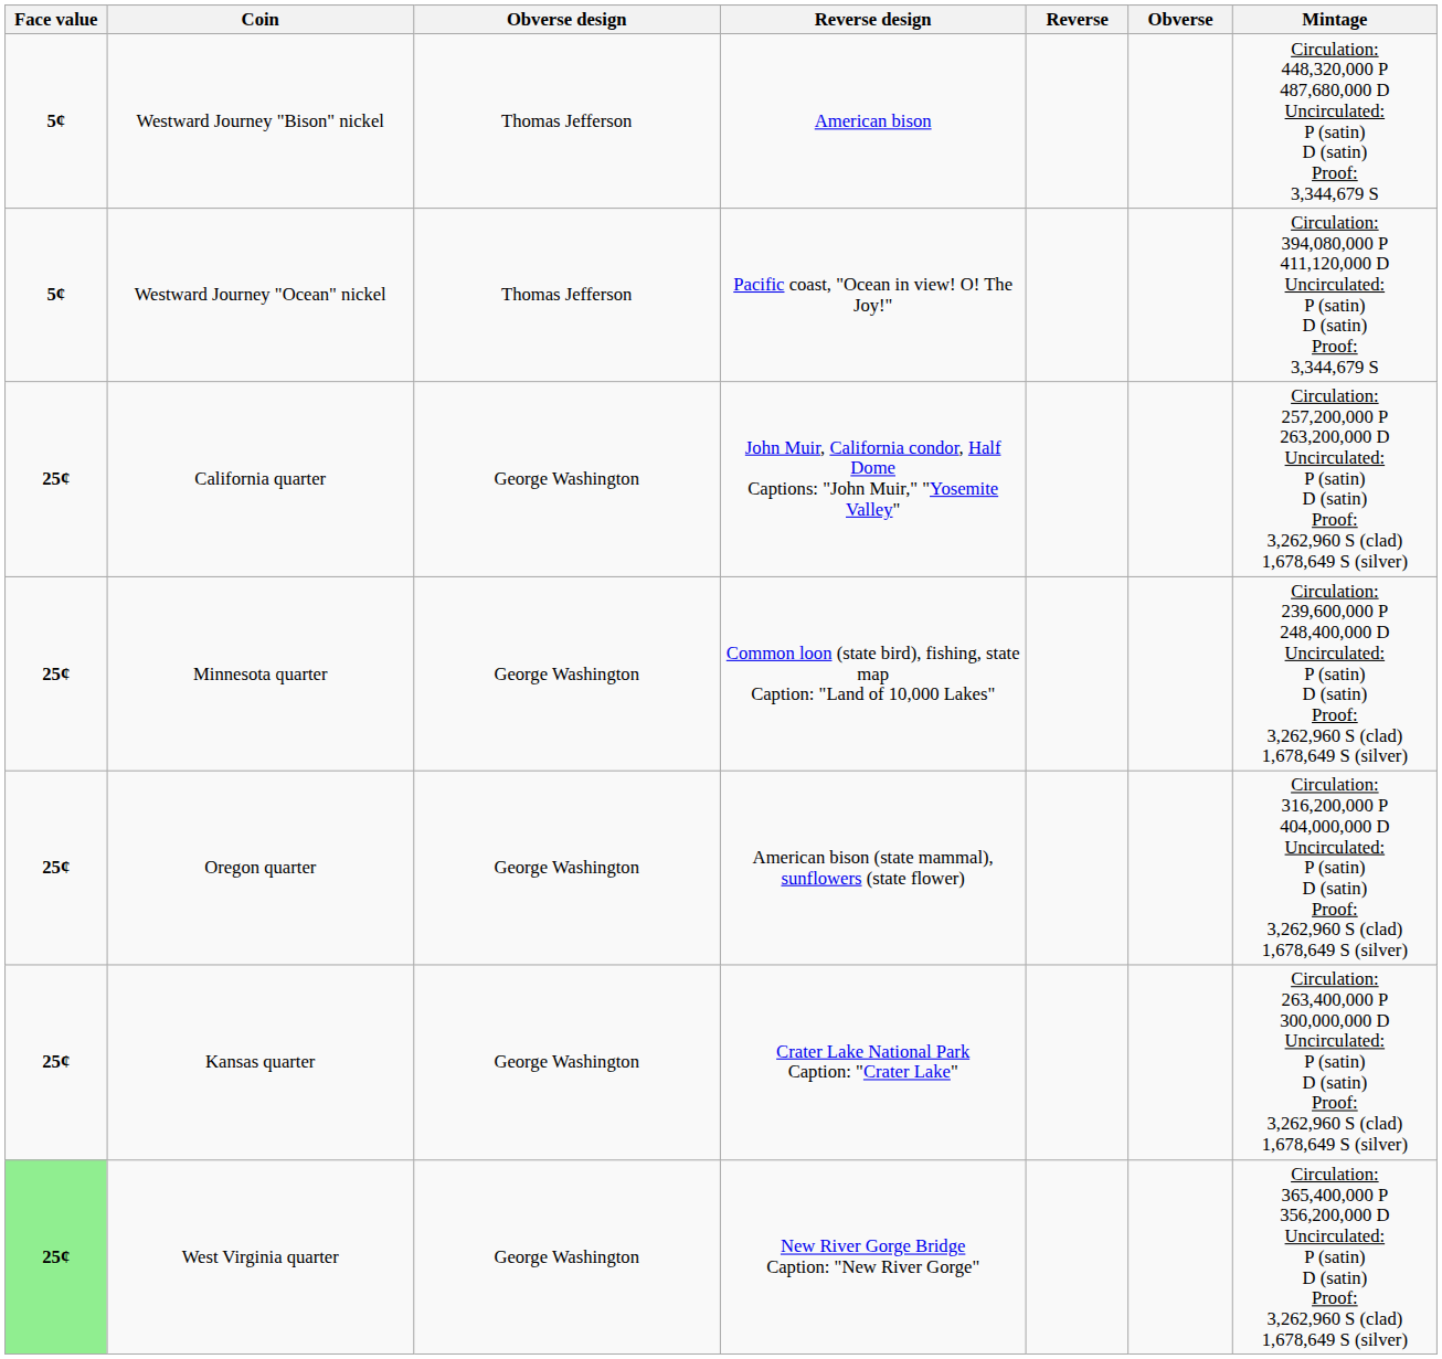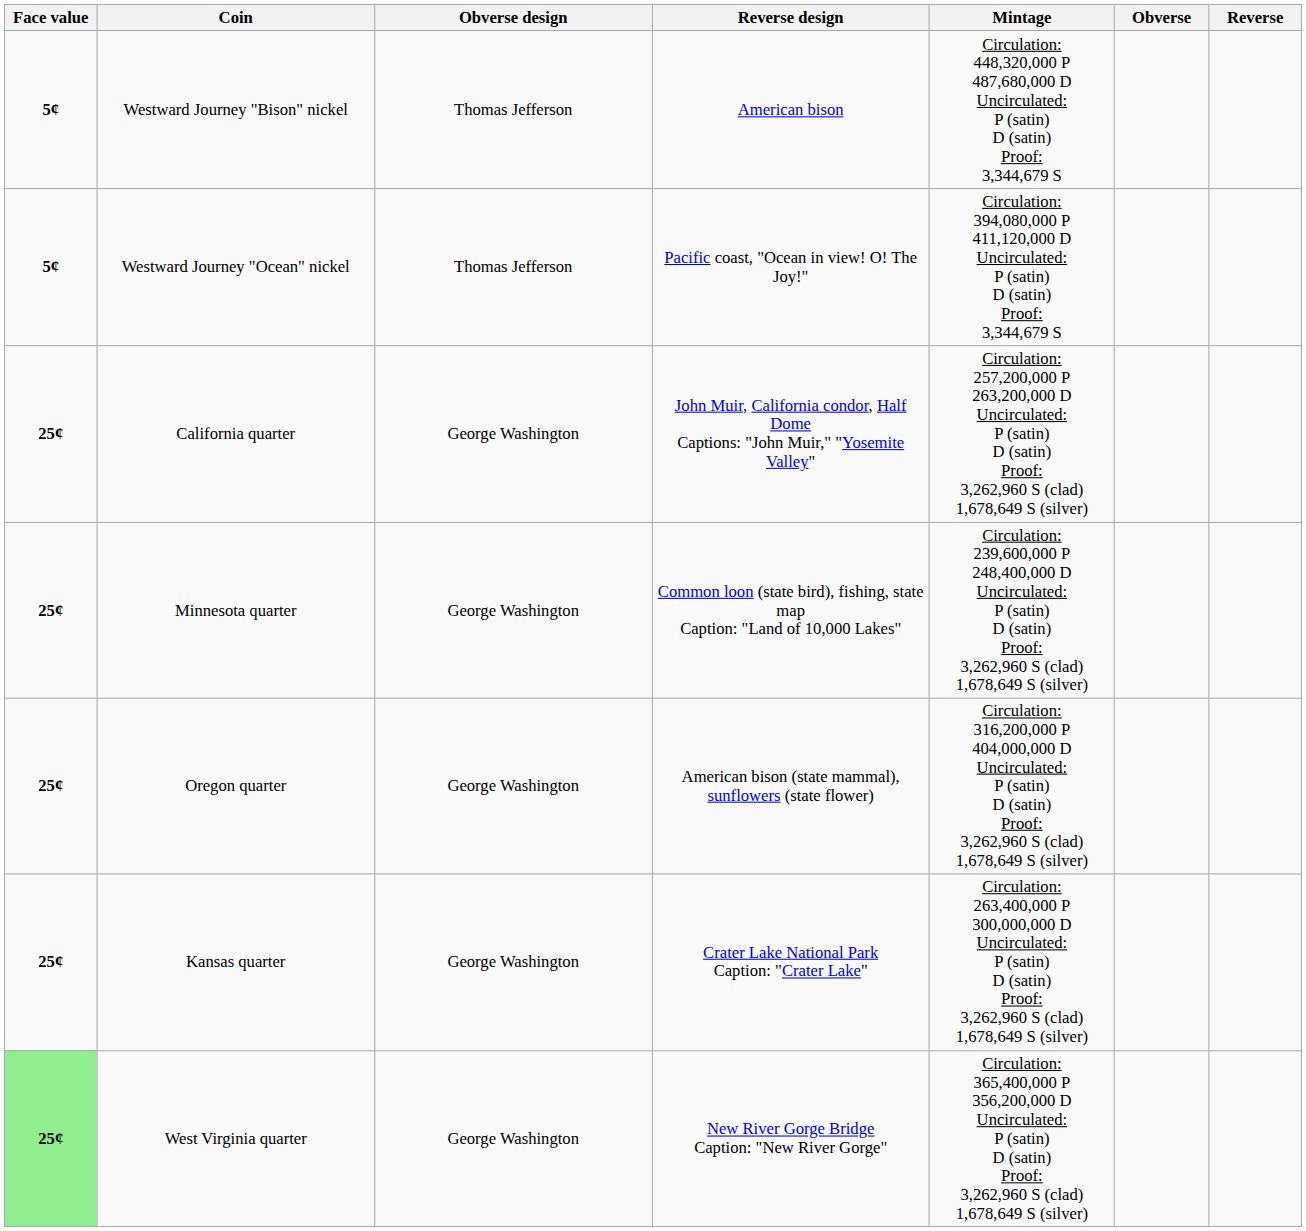columns swapped: Mintage <-> Reverse
